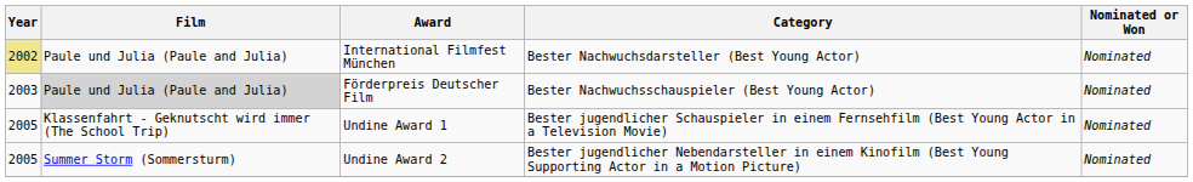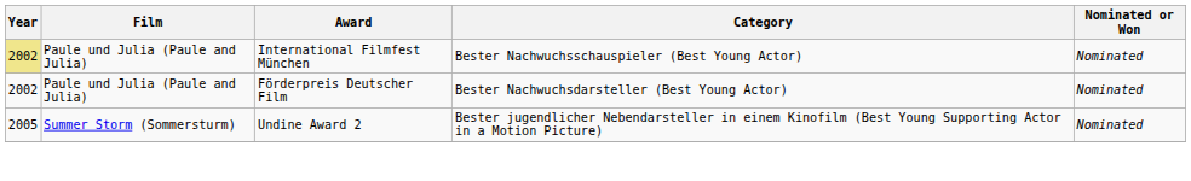International Filmfest München | Category: Bester Nachwuchsdarsteller (Best Young Actor) -> Bester Nachwuchsschauspieler (Best Young Actor)
Förderpreis Deutscher Film | Year: 2003 -> 2002
Förderpreis Deutscher Film | Film: lightgrey background -> no background
Förderpreis Deutscher Film | Category: Bester Nachwuchsschauspieler (Best Young Actor) -> Bester Nachwuchsdarsteller (Best Young Actor)
- row: 2005 | Klassenfahrt - Geknutscht wird immer (The School Trip) | Undine Award 1 | Bester jugendlicher Schauspieler in einem Fernsehfilm (Best Young Actor in a Television Movie) | Nominated
